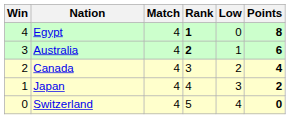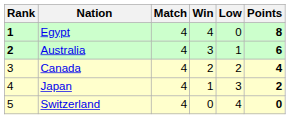columns swapped: Rank <-> Win
